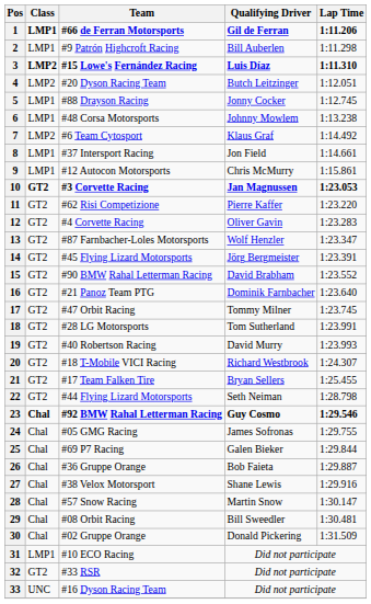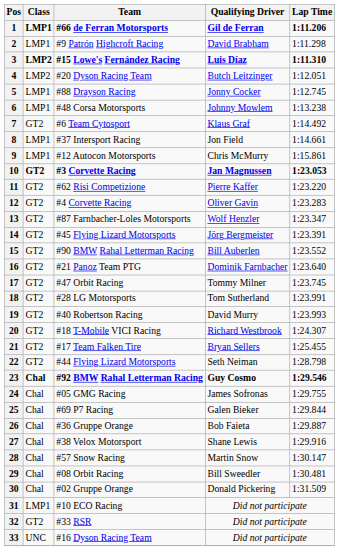2 | Qualifying Driver: Bill Auberlen -> David Brabham
7 | Class: LMP2 -> GT2
15 | Qualifying Driver: David Brabham -> Bill Auberlen
